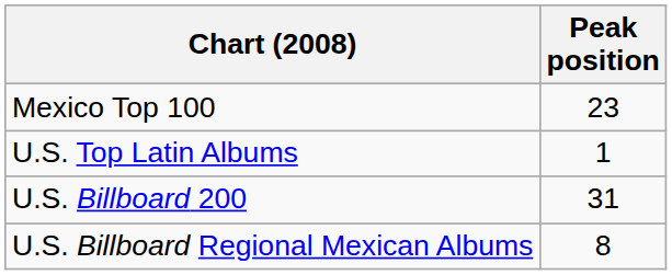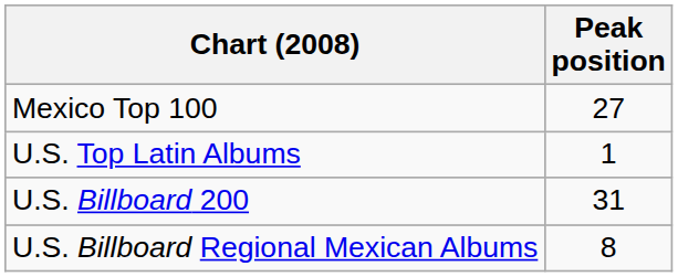Mexico Top 100 | Peak position: 23 -> 27
